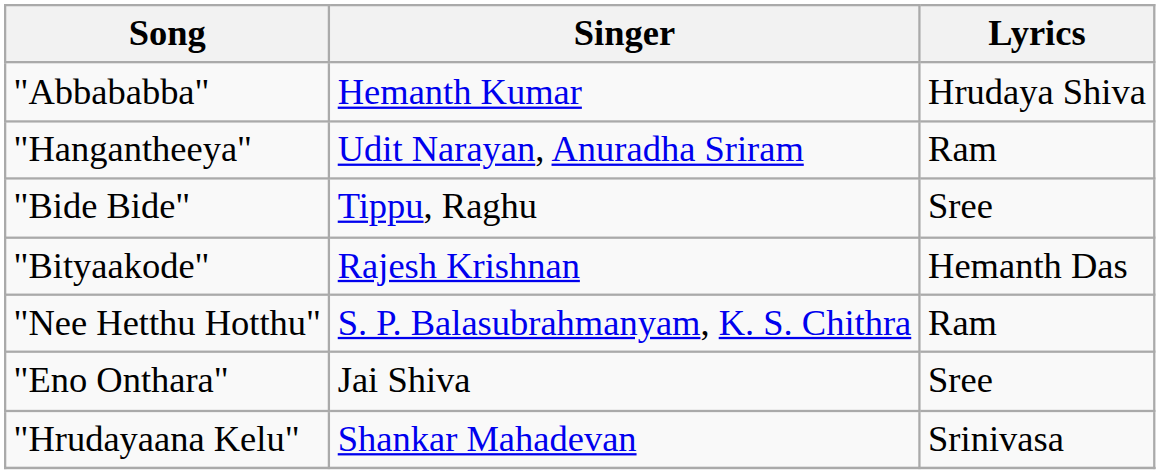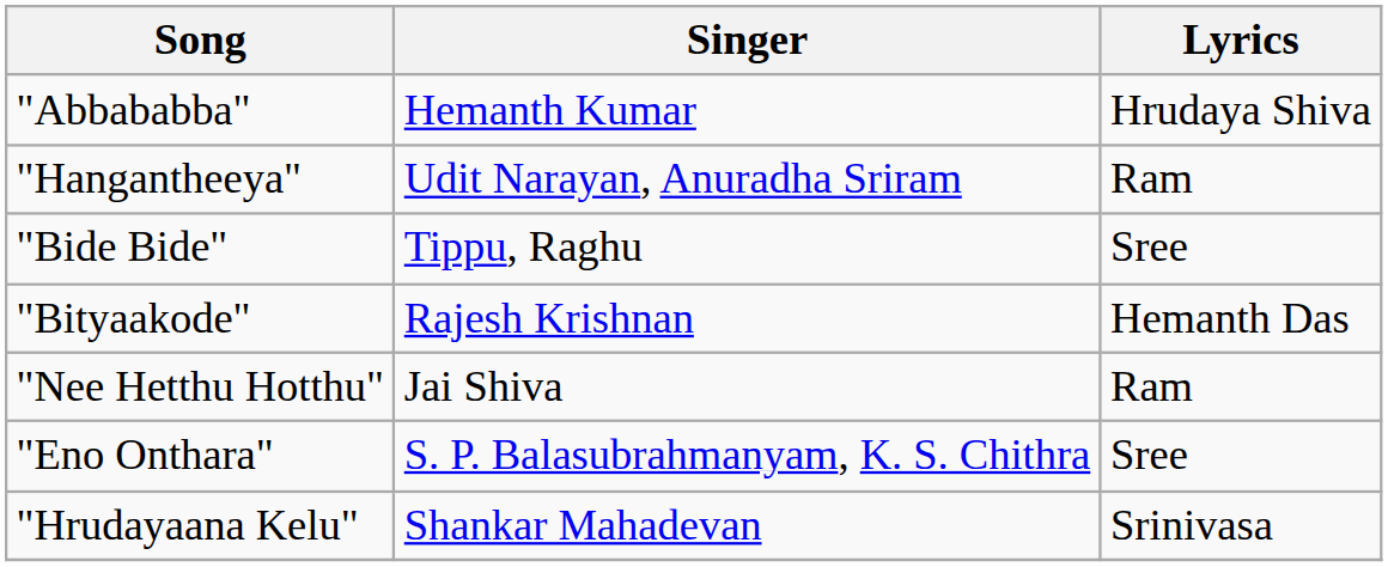"Nee Hetthu Hotthu" | Singer: S. P. Balasubrahmanyam, K. S. Chithra -> Jai Shiva
"Eno Onthara" | Singer: Jai Shiva -> S. P. Balasubrahmanyam, K. S. Chithra
